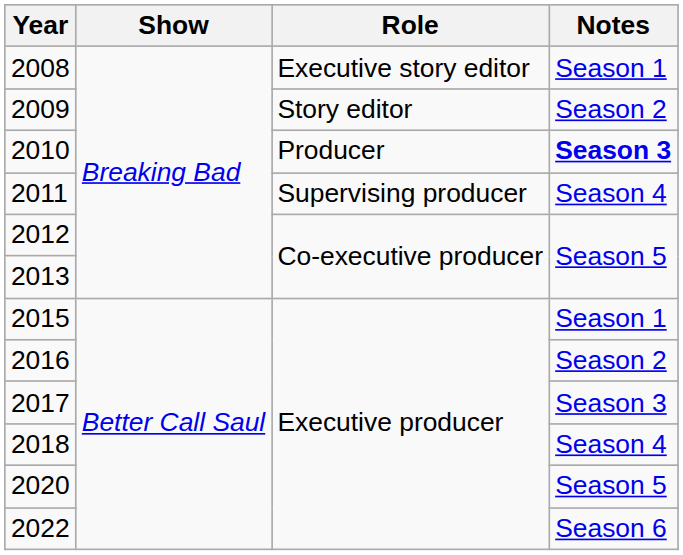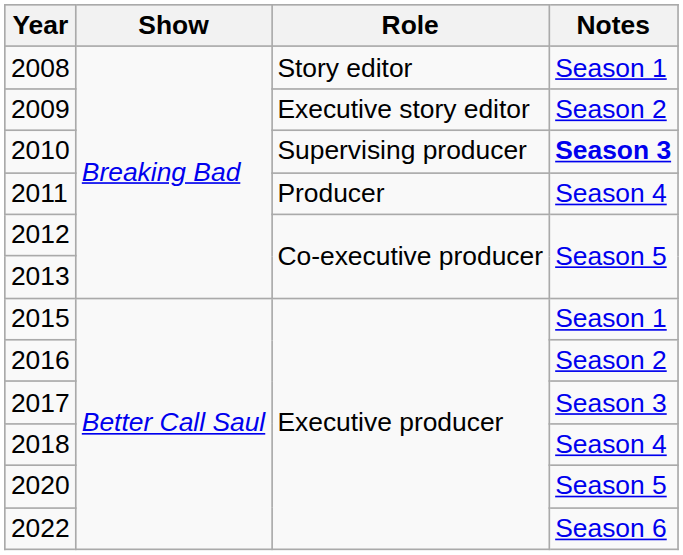2008 | Role: Executive story editor -> Story editor
2009 | Role: Story editor -> Executive story editor
2010 | Role: Producer -> Supervising producer
2011 | Role: Supervising producer -> Producer
